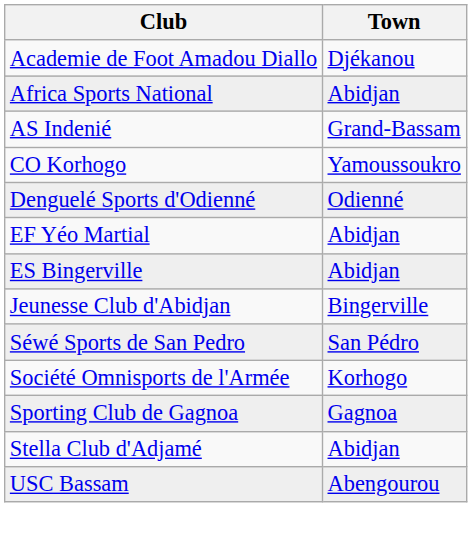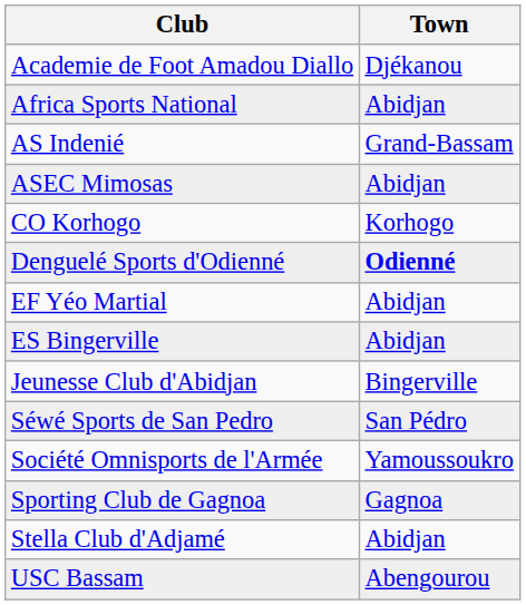+ row: ASEC Mimosas | Abidjan
CO Korhogo | Town: Yamoussoukro -> Korhogo
Denguelé Sports d'Odienné | Town: normal -> bold
Société Omnisports de l'Armée | Town: Korhogo -> Yamoussoukro
